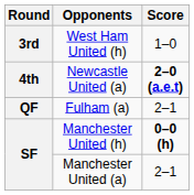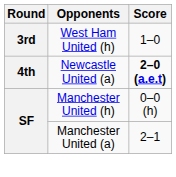- row: QF | Fulham (a) | 2–1
Manchester United (h) | Score: bold -> normal
